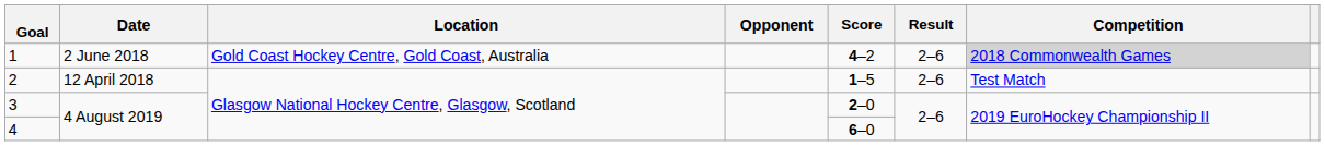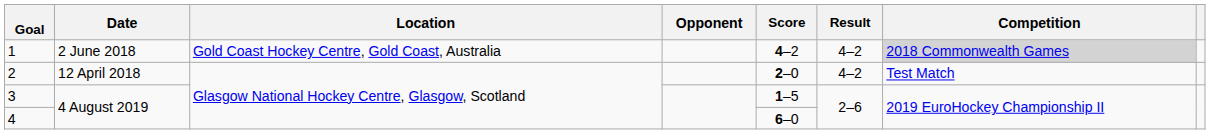1 | Result: 2–6 -> 4–2
2 | Score: 1–5 -> 2–0
2 | Result: 2–6 -> 4–2
3 | Score: 2–0 -> 1–5
